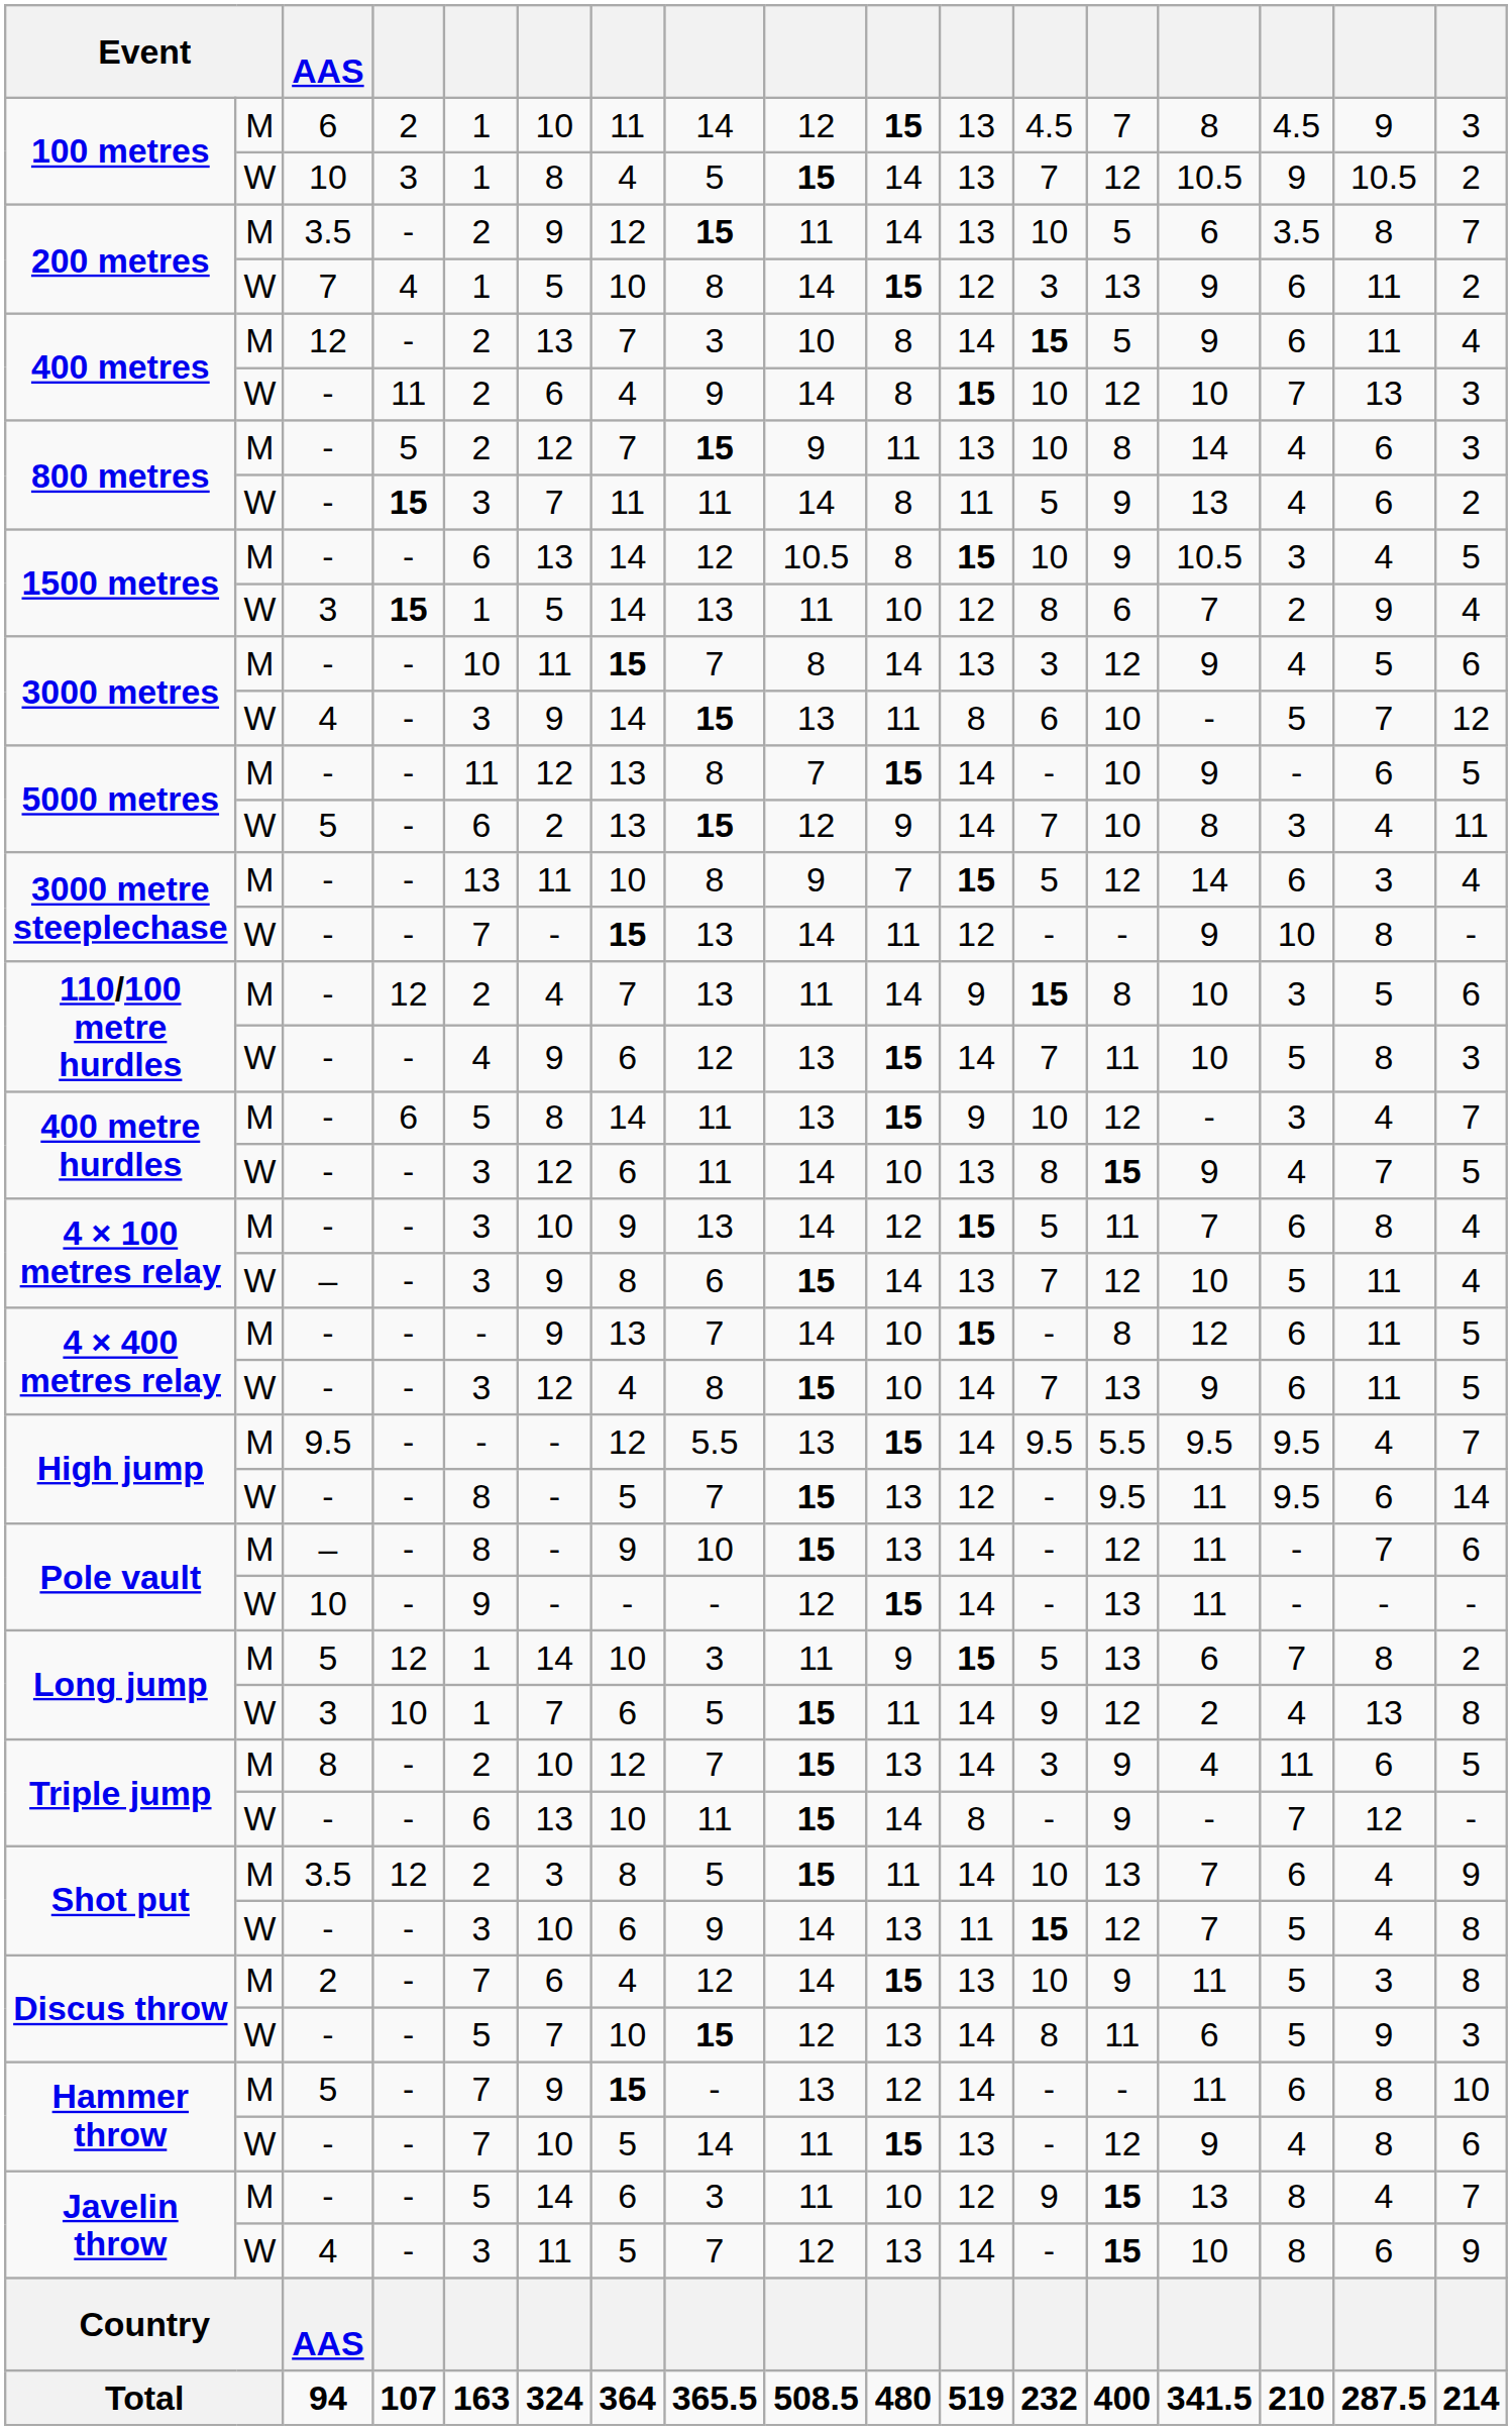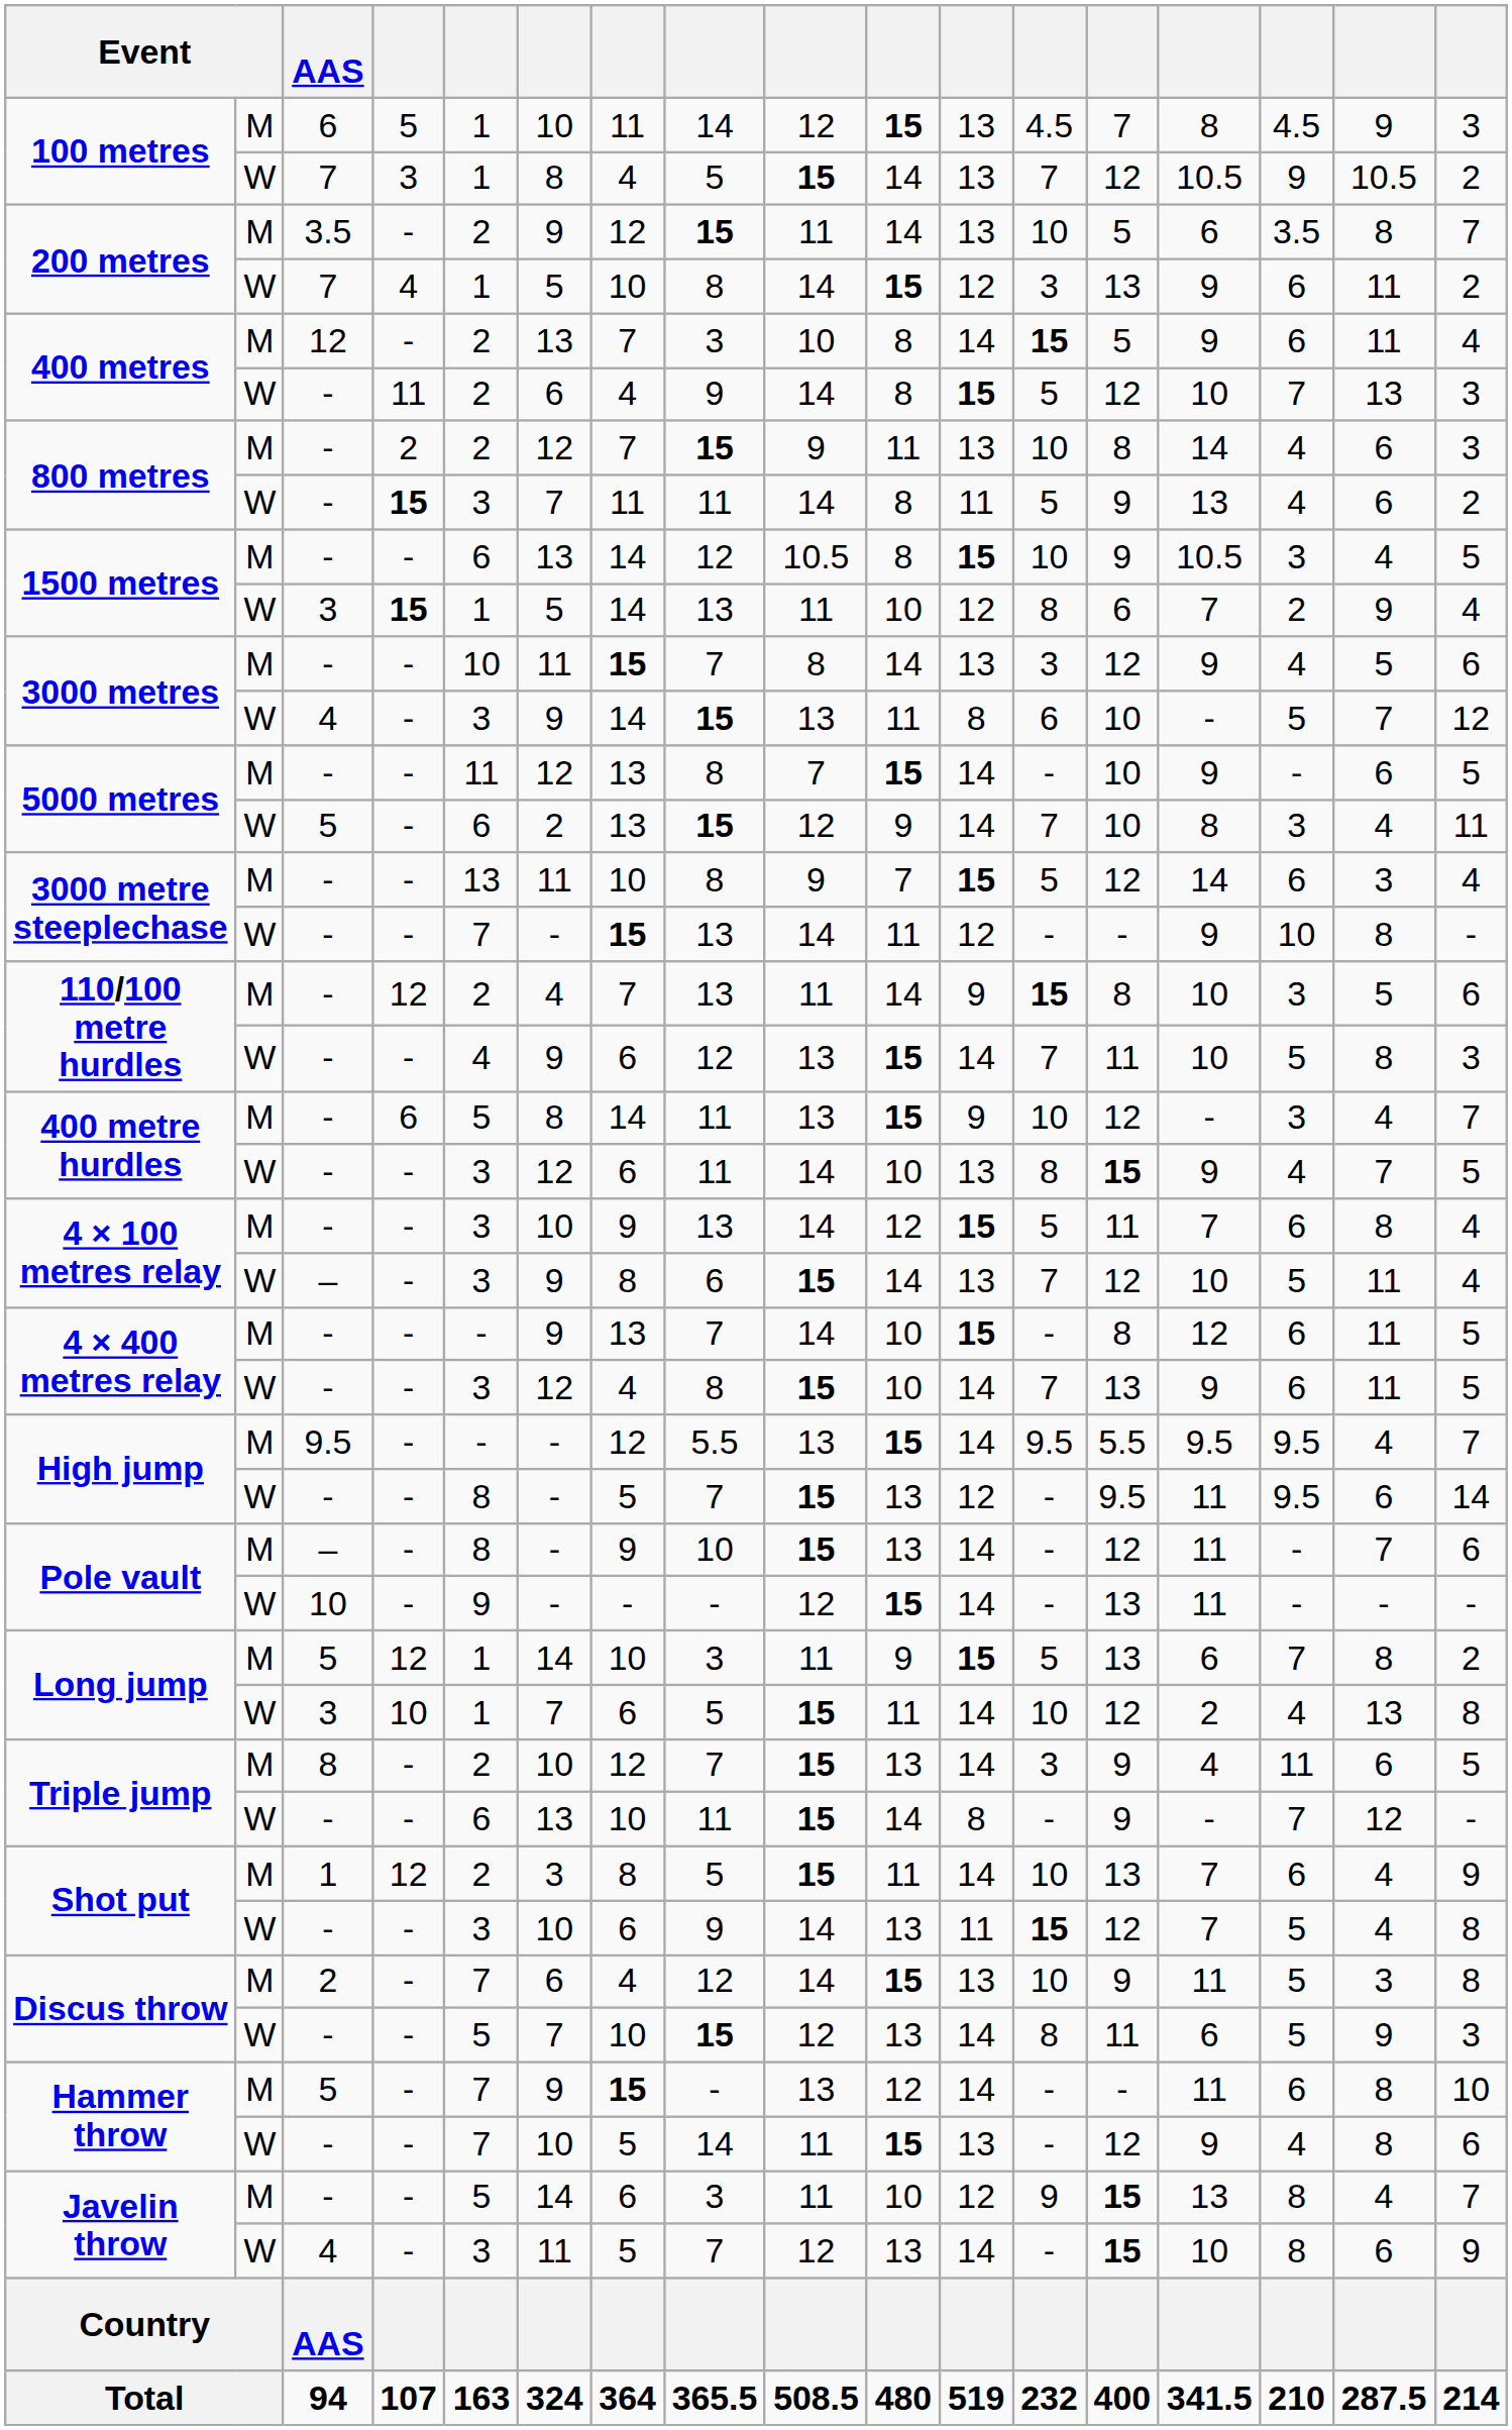100 metres / M | column 4: 2 -> 5
100 metres / W | AAS: 10 -> 7
400 metres / W | column 12: 10 -> 5
800 metres / M | column 4: 5 -> 2
Long jump / W | column 12: 9 -> 10
Shot put / M | AAS: 3.5 -> 1
